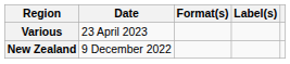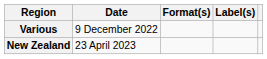Various | Date: 23 April 2023 -> 9 December 2022
New Zealand | Date: 9 December 2022 -> 23 April 2023
